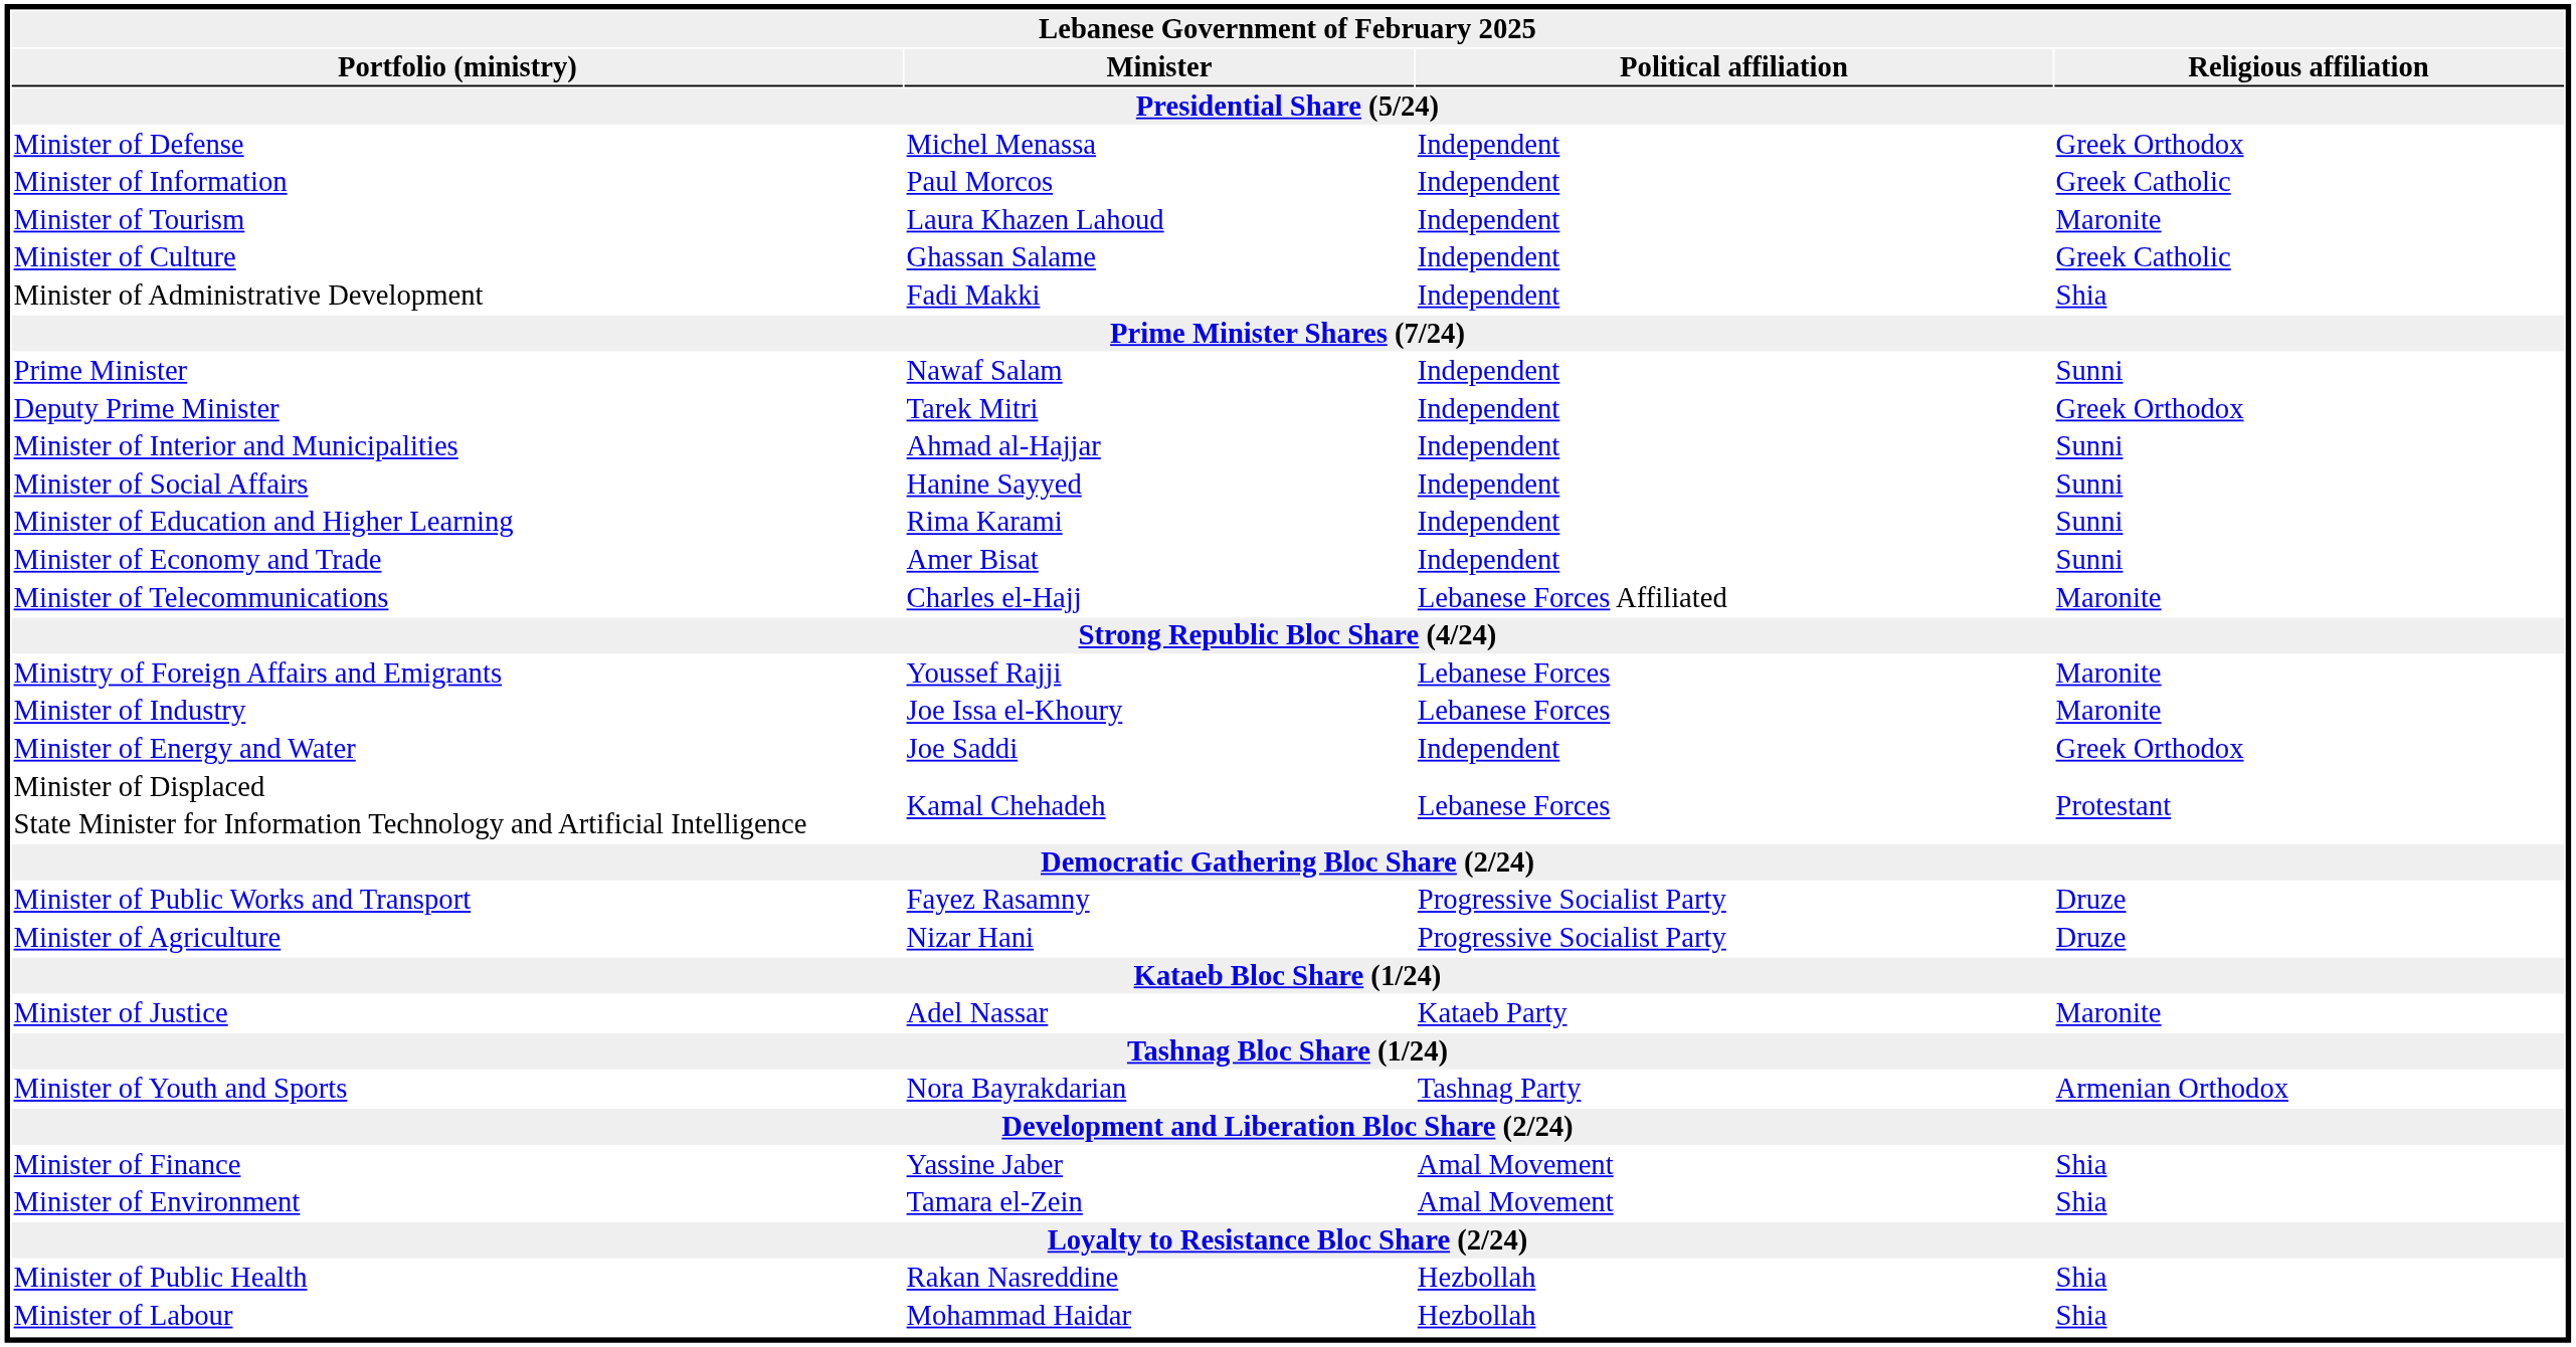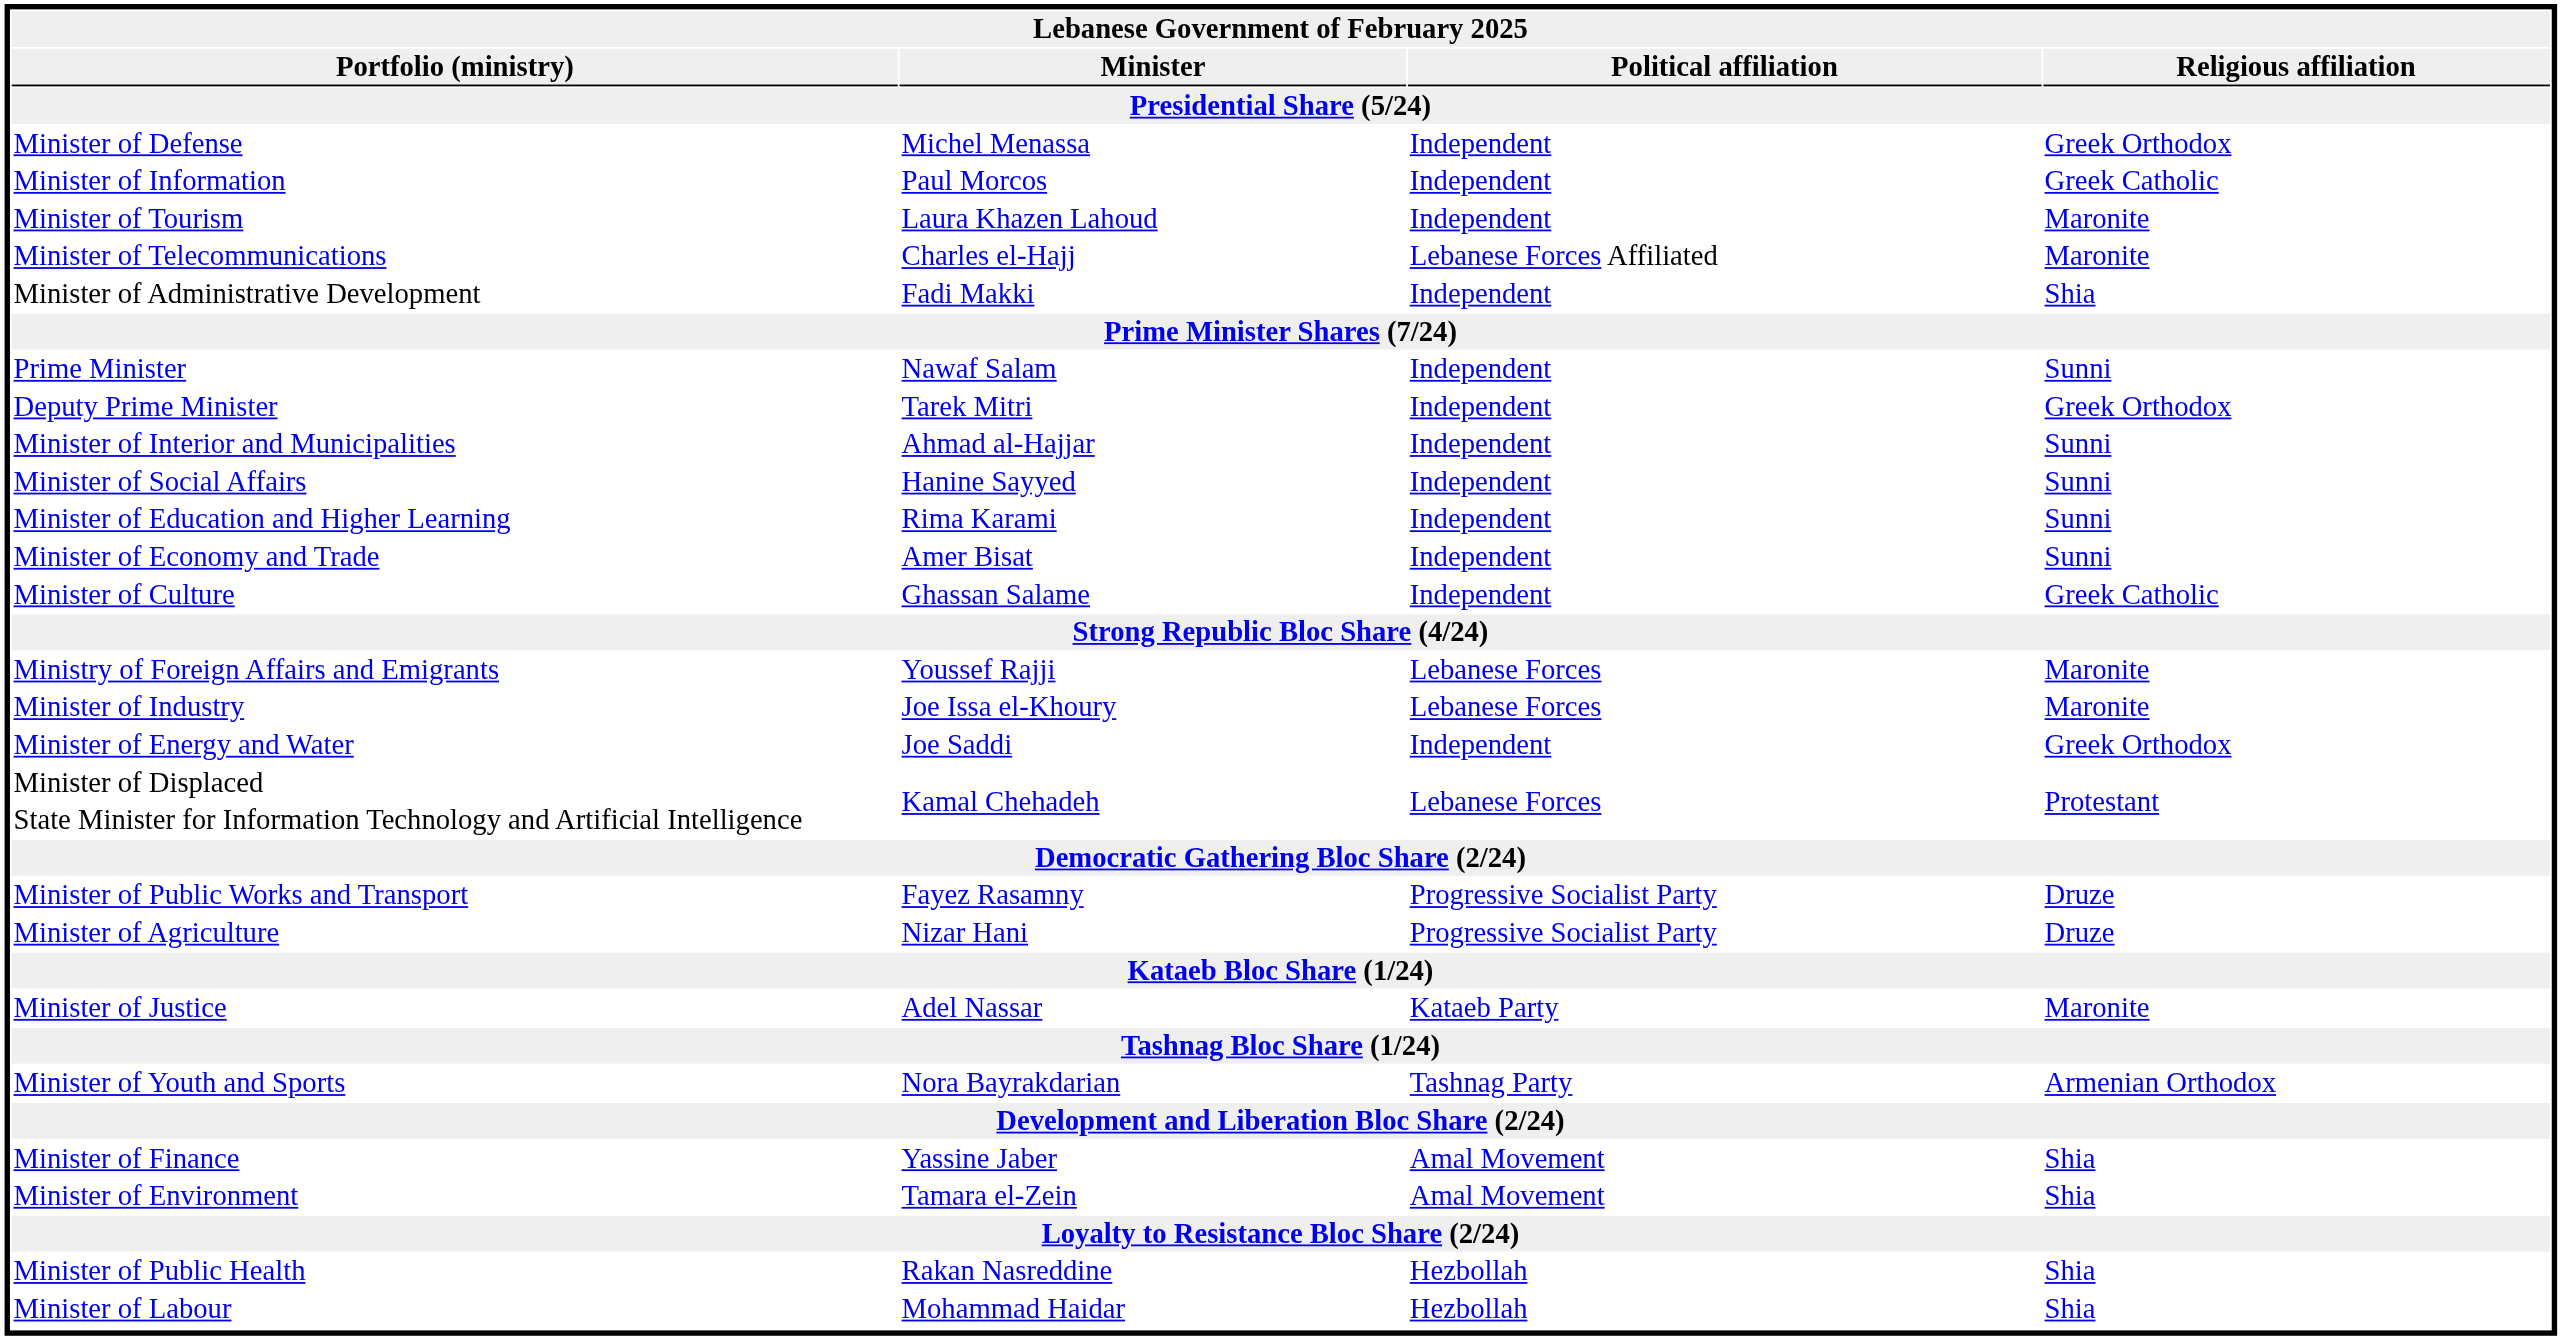rows swapped: Minister of Telecommunications <-> Minister of Culture
